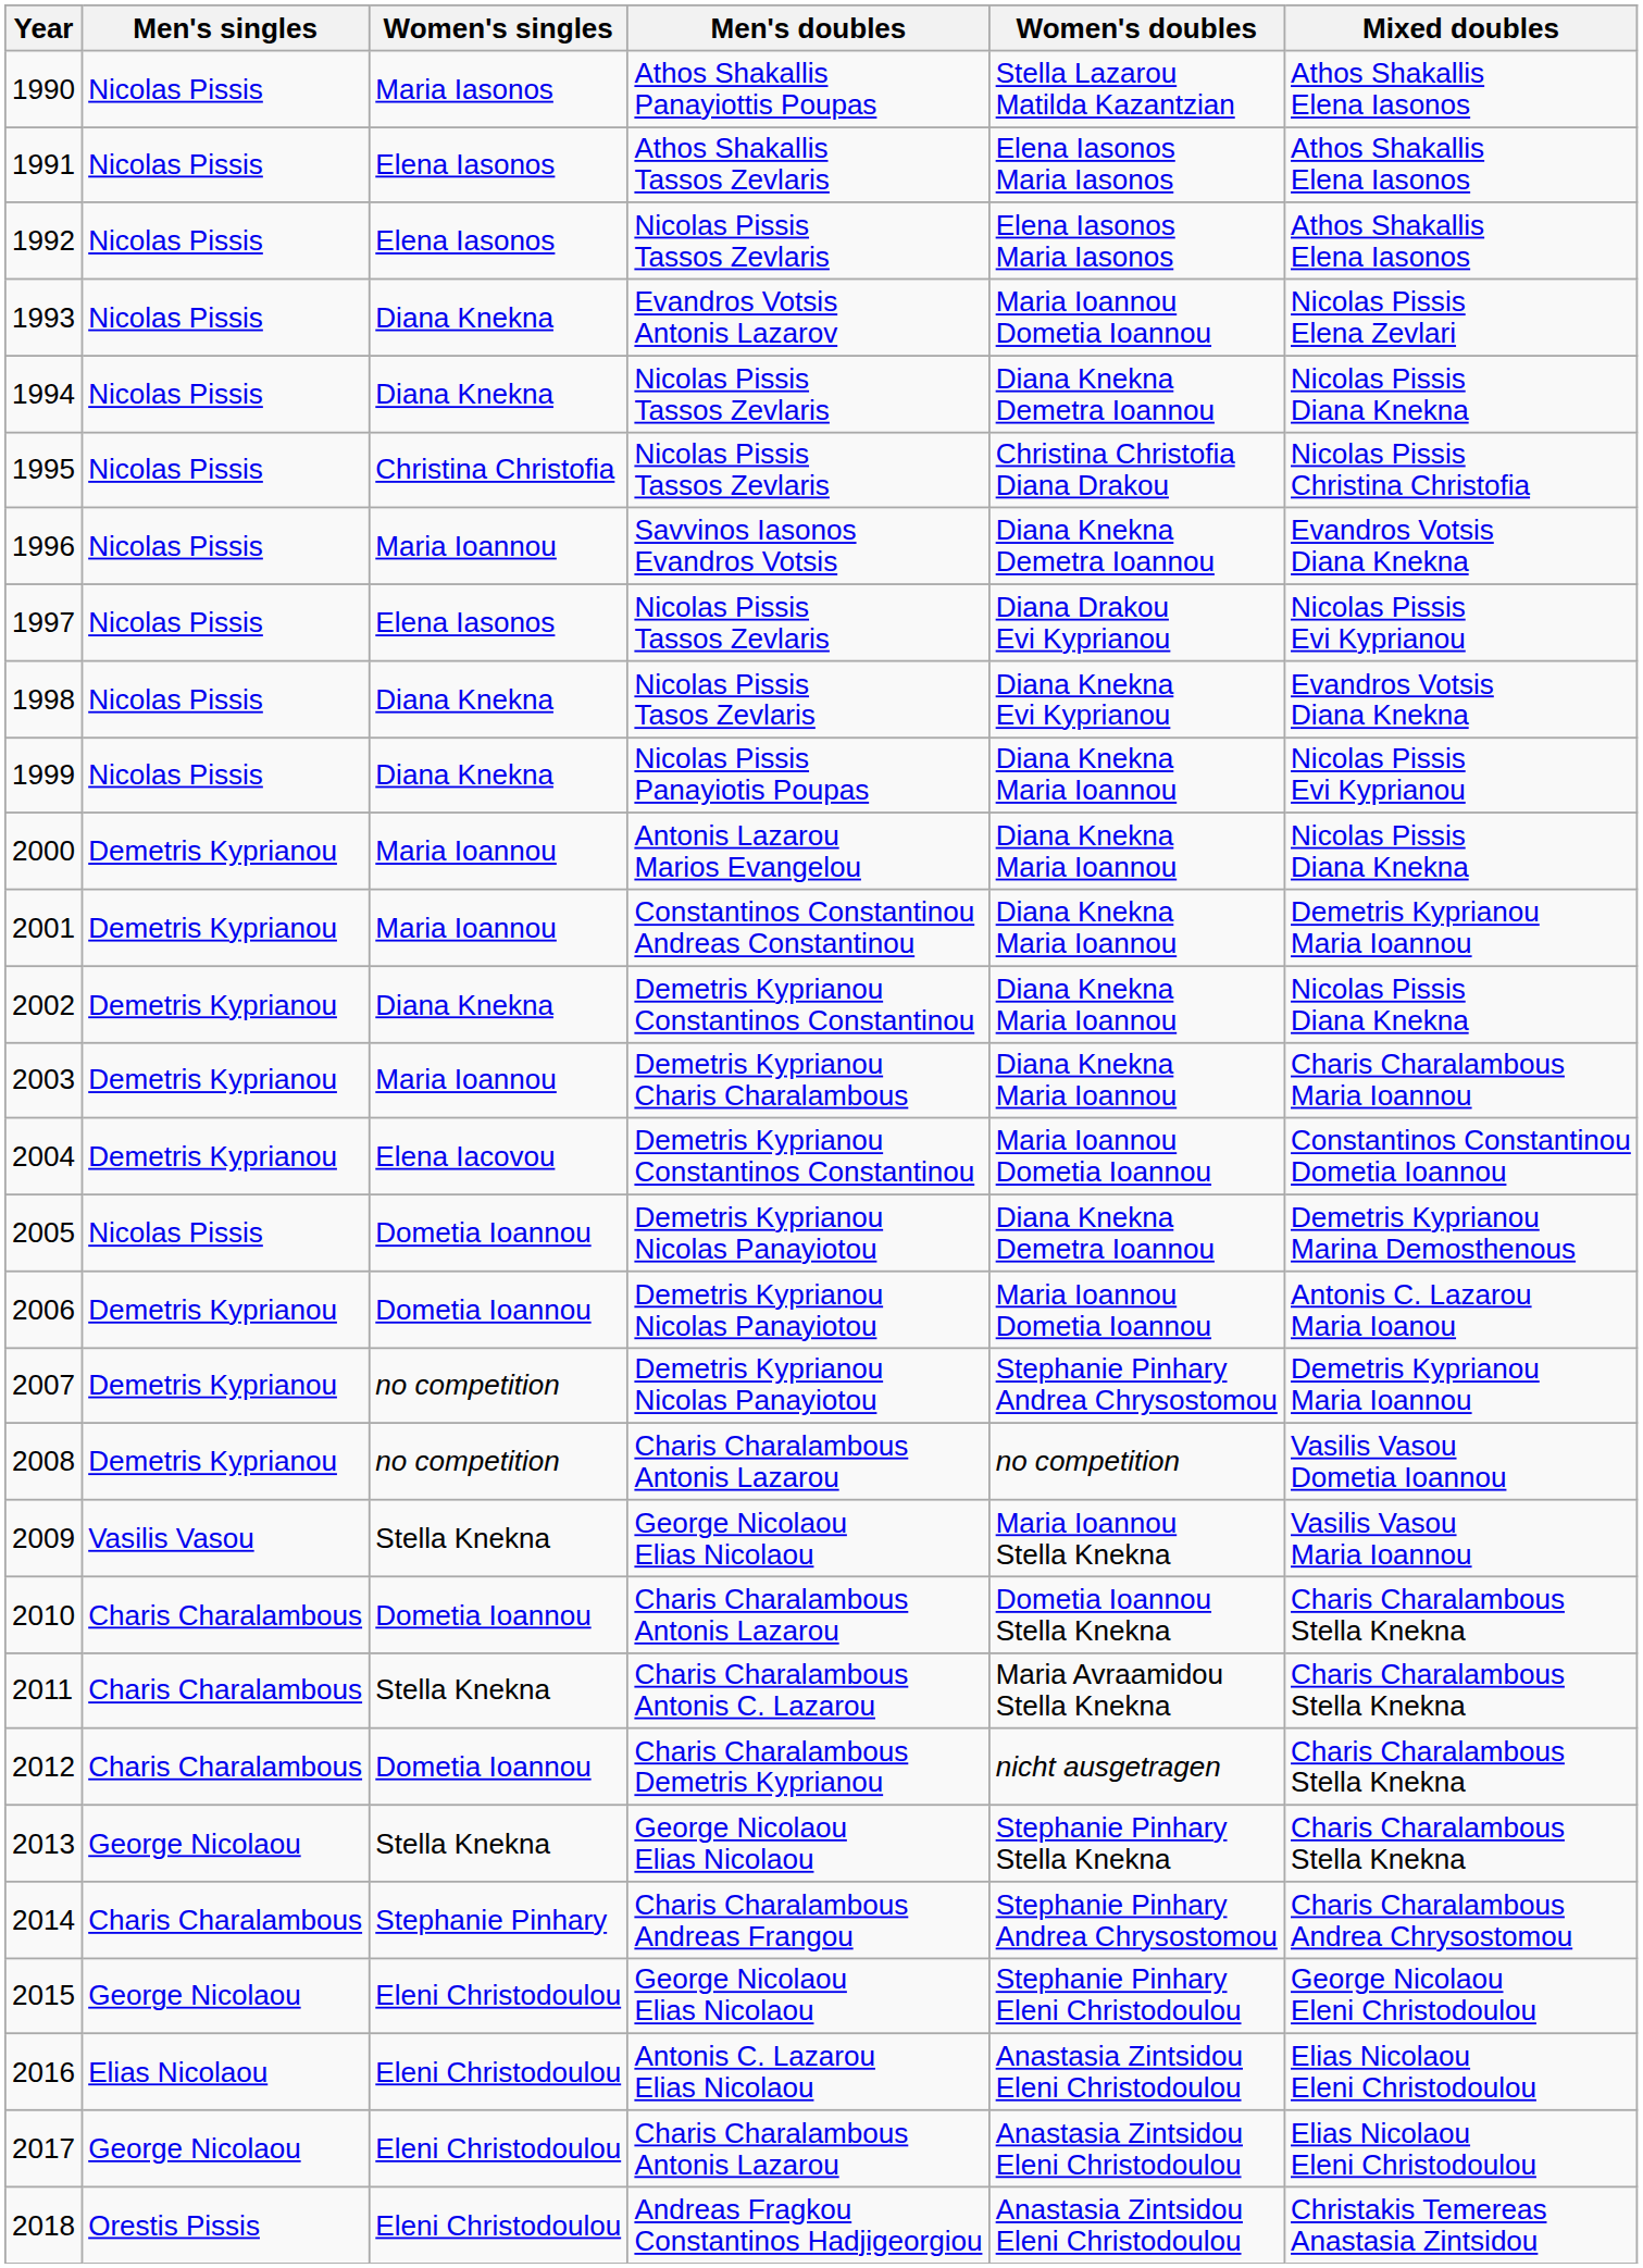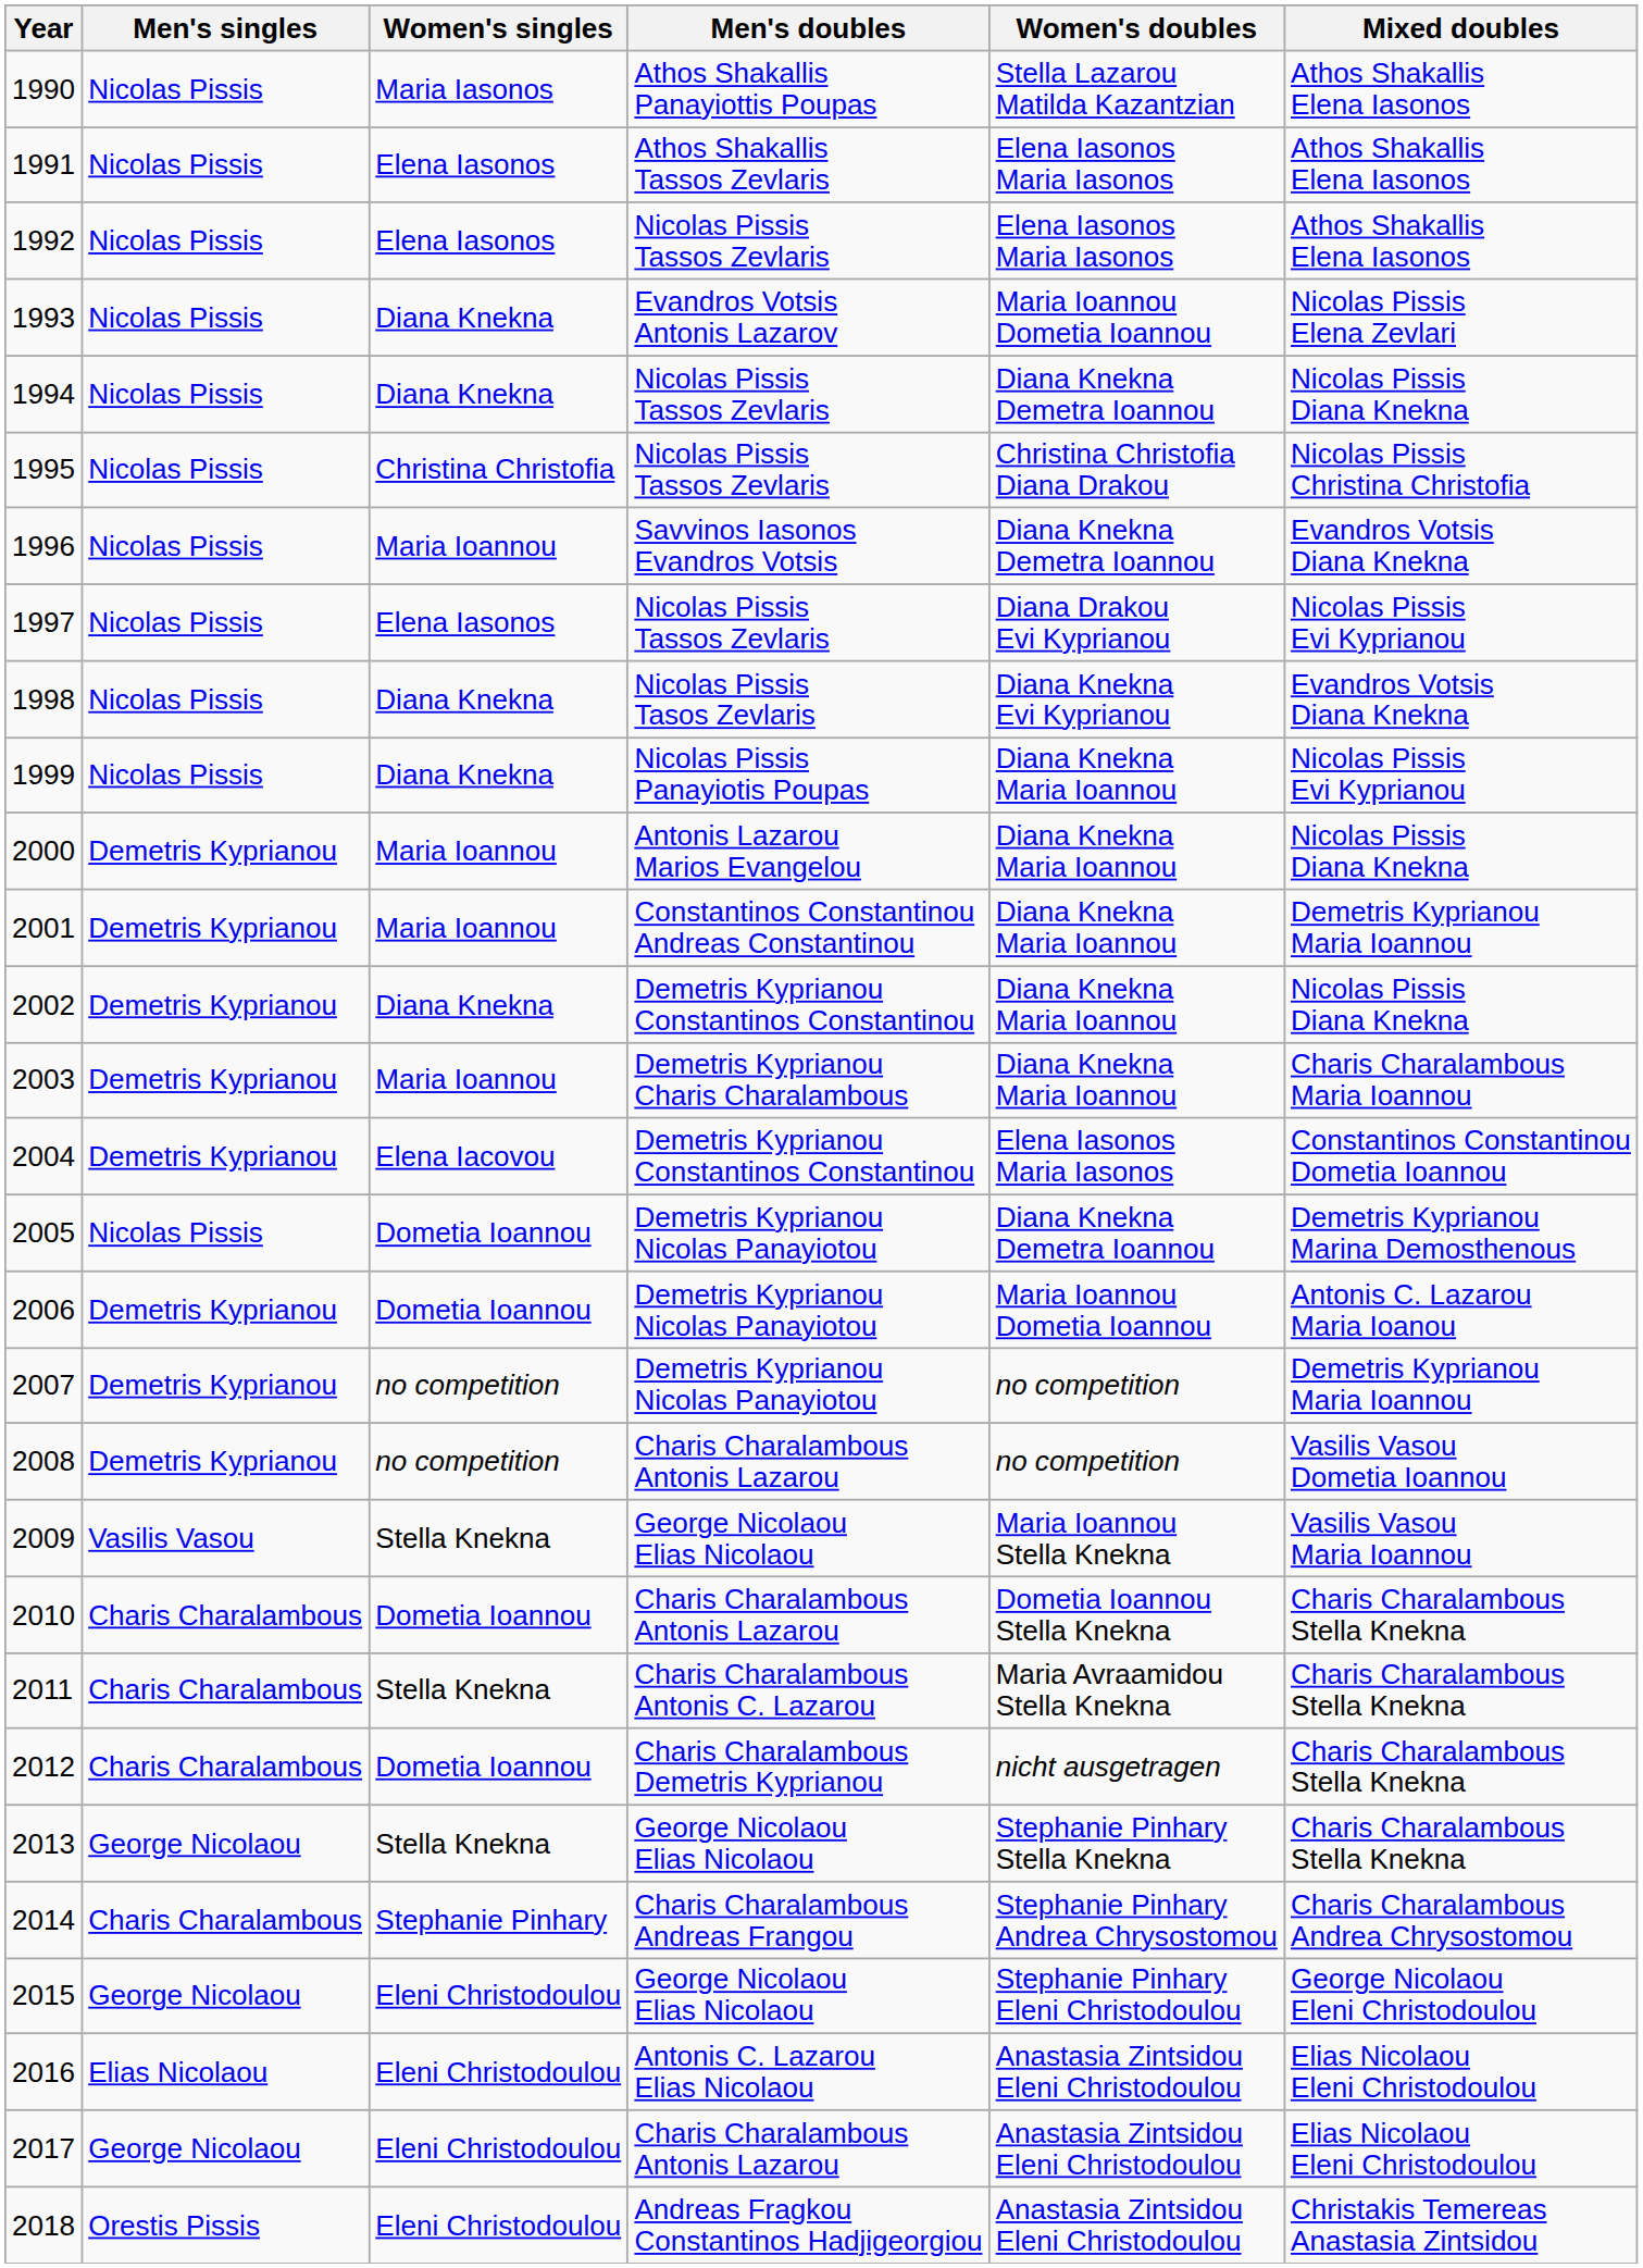2004 | Women's doubles: Maria Ioannou Dometia Ioannou -> Elena Iasonos Maria Iasonos
2007 | Women's doubles: Stephanie Pinhary Andrea Chrysostomou -> no competition
